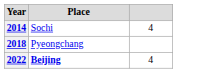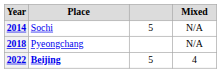+ column: Mixed | N/A | N/A | 4
2014 | column 3: 4 -> 5
2022 | column 3: 4 -> 5
